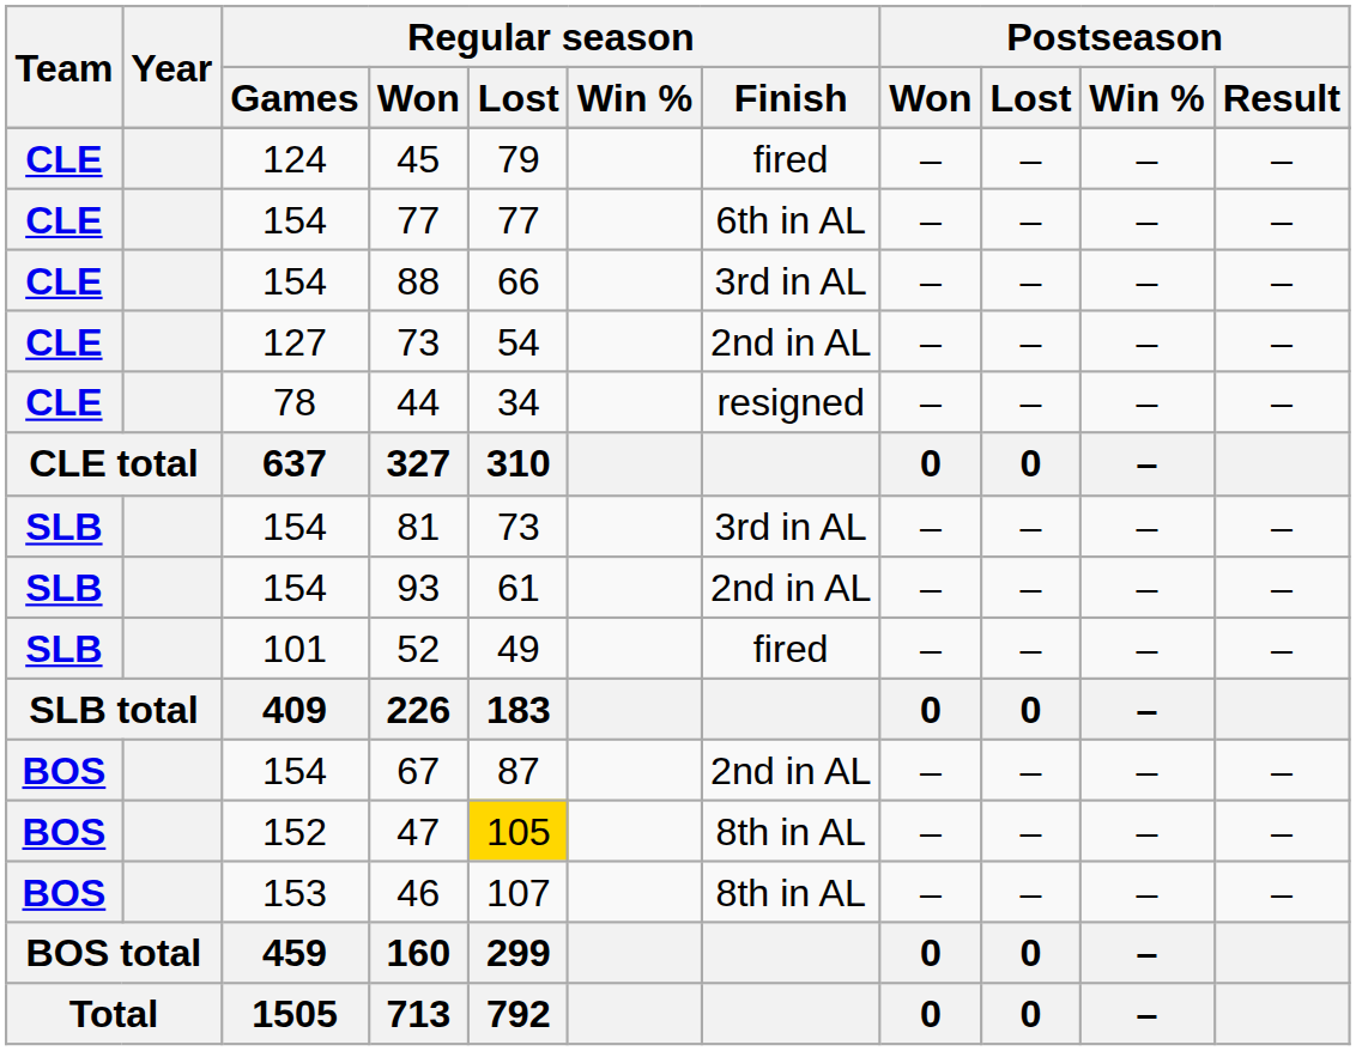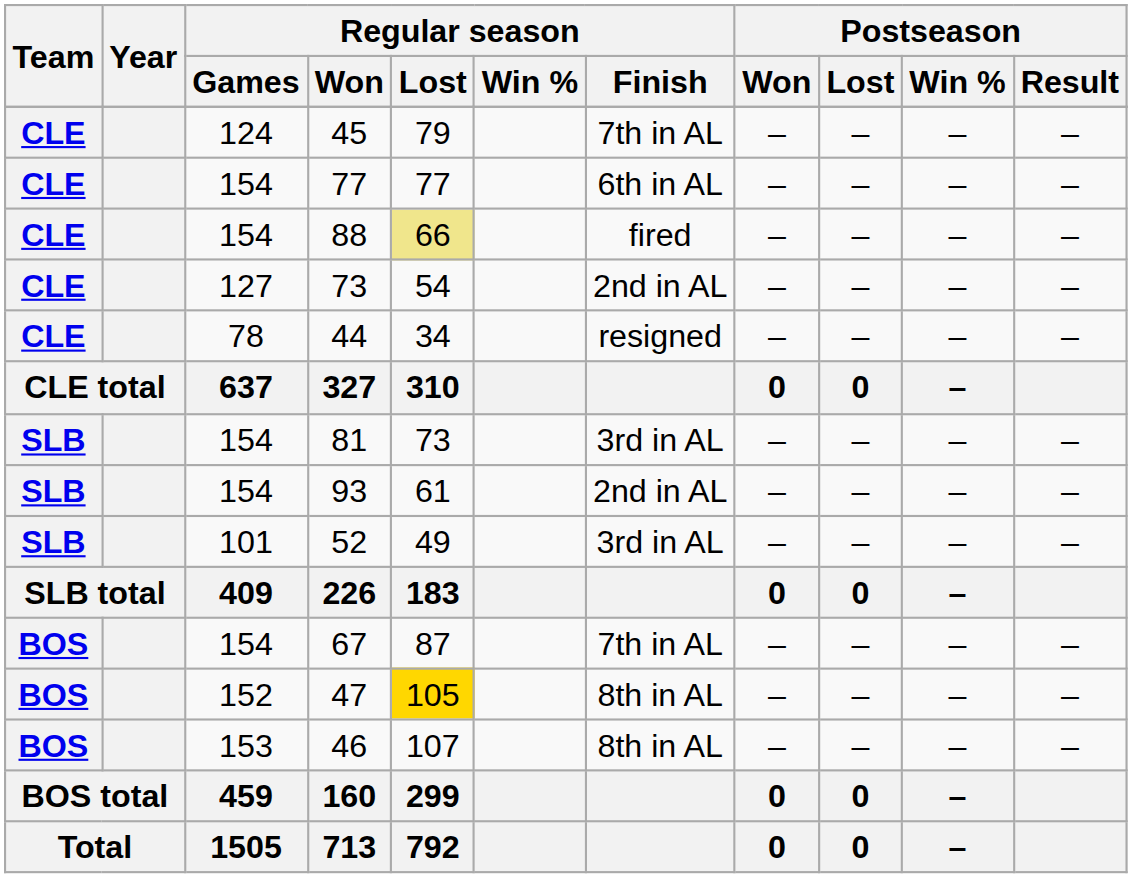45 | Regular season / Finish: fired -> 7th in AL
88 | Regular season / Lost: no background -> khaki background
88 | Regular season / Finish: 3rd in AL -> fired
52 | Regular season / Finish: fired -> 3rd in AL
67 | Regular season / Finish: 2nd in AL -> 7th in AL
